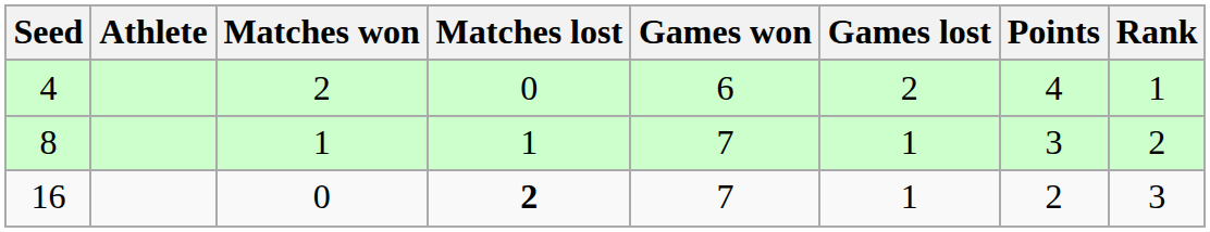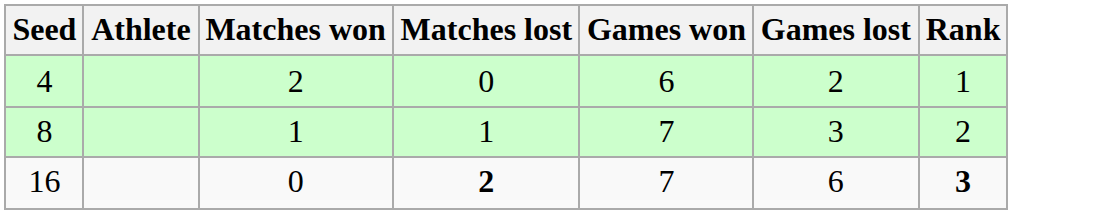- column: Points | 4 | 3 | 2
8 | Games lost: 1 -> 3
16 | Games lost: 1 -> 6
16 | Rank: normal -> bold
